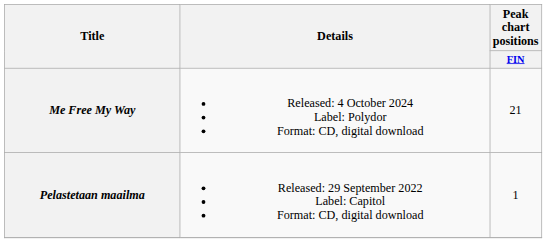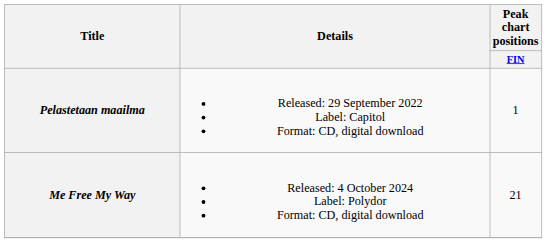rows swapped: Pelastetaan maailma <-> Me Free My Way
